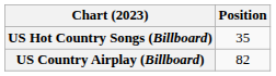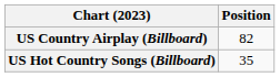rows swapped: US Country Airplay (Billboard) <-> US Hot Country Songs (Billboard)
